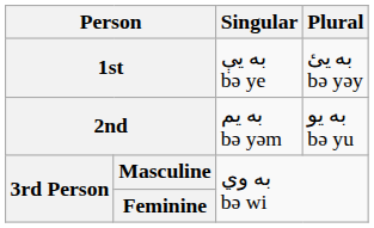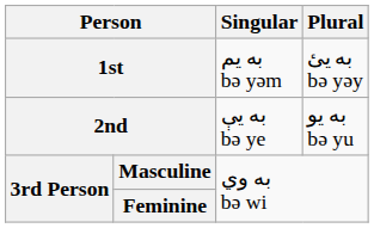1st | Singular: به يې bə ye -> به يم bə yəm
2nd | Singular: به يم bə yəm -> به يې bə ye
